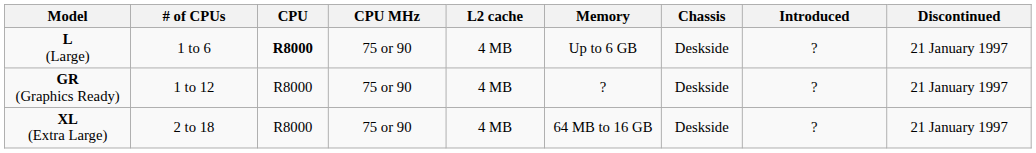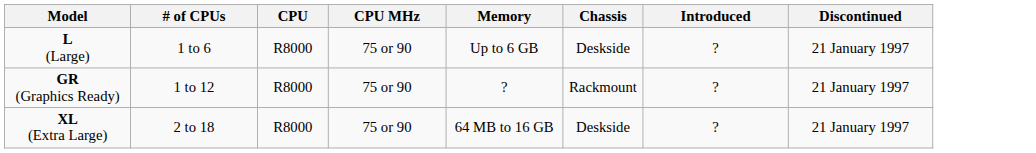- column: L2 cache | 4 MB | 4 MB | 4 MB
L (Large) | CPU: bold -> normal
GR (Graphics Ready) | Chassis: Deskside -> Rackmount
